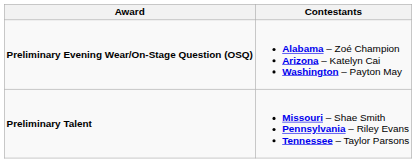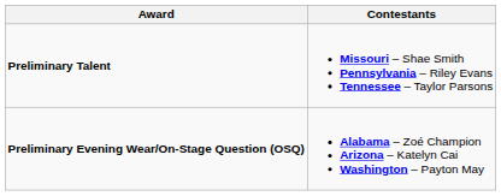rows swapped: Preliminary Evening Wear/On-Stage Question (OSQ) <-> Preliminary Talent
